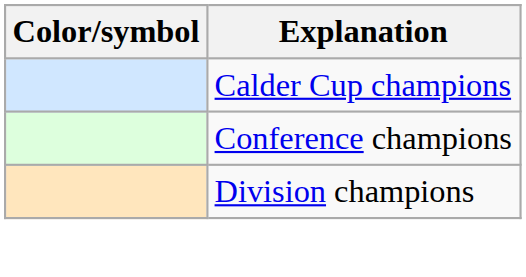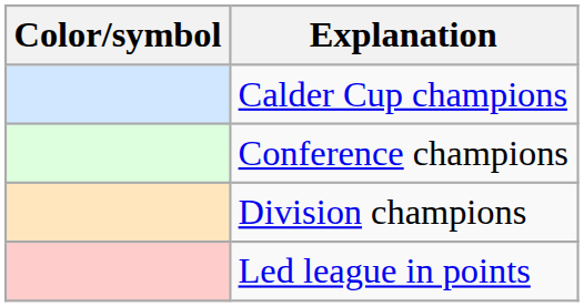+ row: Led league in points
